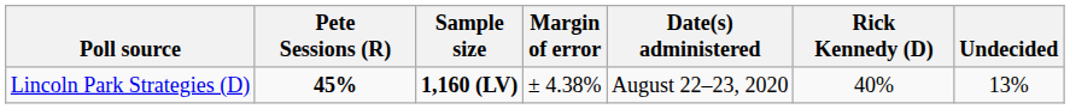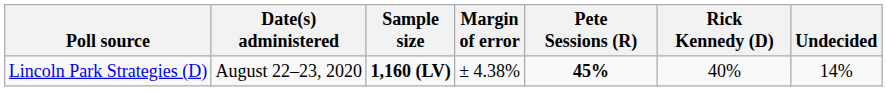columns swapped: Date(s) administered <-> Pete Sessions (R)
Lincoln Park Strategies (D) | Undecided: 13% -> 14%
